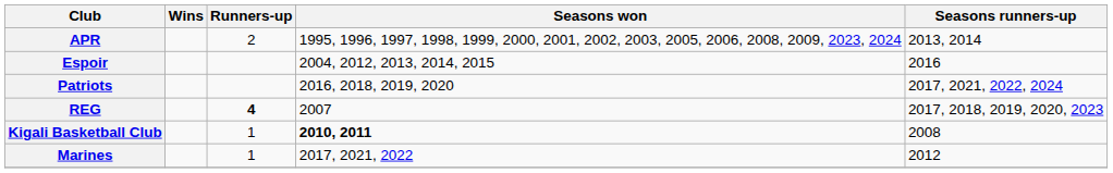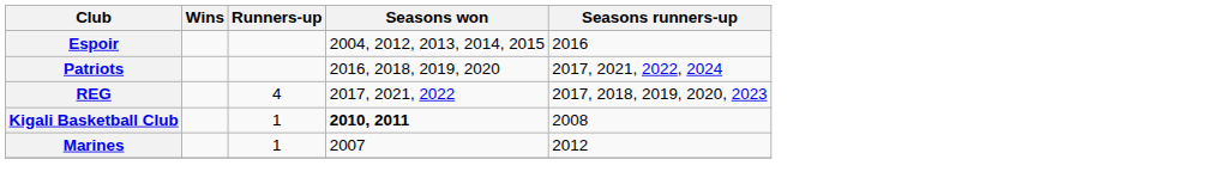- row: APR | 2 | 1995, 1996, 1997, 1998, 1999, 2000, 2001, 2002, 2003, 2005, 2006, 2008, 2009, 2023, 2024 | 2013, 2014
REG | Runners-up: bold -> normal
REG | Seasons won: 2007 -> 2017, 2021, 2022
Marines | Seasons won: 2017, 2021, 2022 -> 2007
